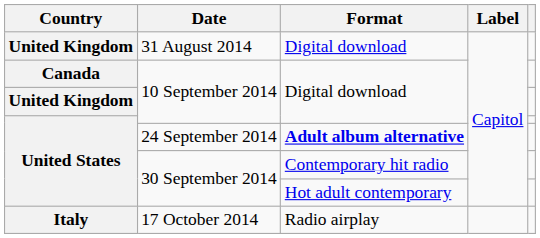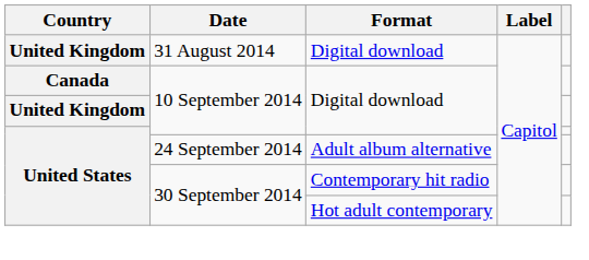24 September 2014 | Format: bold -> normal
- row: Italy | 17 October 2014 | Radio airplay
